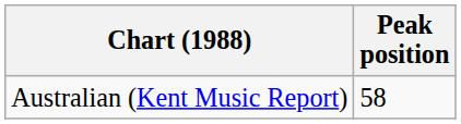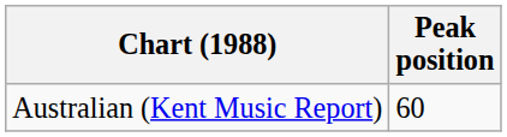Australian (Kent Music Report) | Peak position: 58 -> 60
